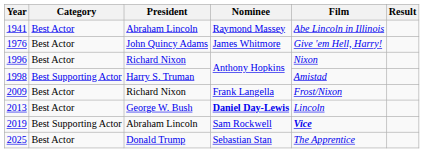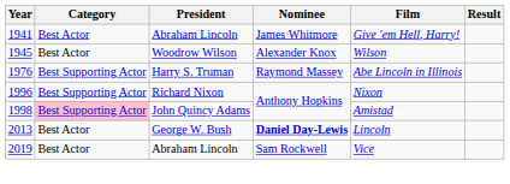1941 | Nominee: Raymond Massey -> James Whitmore
1941 | Film: Abe Lincoln in Illinois -> Give 'em Hell, Harry!
+ row: 1945 | Best Actor | Woodrow Wilson | Alexander Knox | Wilson
1976 | Category: Best Actor -> Best Supporting Actor
1976 | President: John Quincy Adams -> Harry S. Truman
1976 | Nominee: James Whitmore -> Raymond Massey
1976 | Film: Give 'em Hell, Harry! -> Abe Lincoln in Illinois
1996 | Category: Best Actor -> Best Supporting Actor
1998 | Category: no background -> pink background
1998 | President: Harry S. Truman -> John Quincy Adams
- row: 2009 | Best Actor | Richard Nixon | Frank Langella | Frost/Nixon
2019 | Category: Best Supporting Actor -> Best Actor
2019 | Film: bold -> normal
- row: 2025 | Best Actor | Donald Trump | Sebastian Stan | The Apprentice
